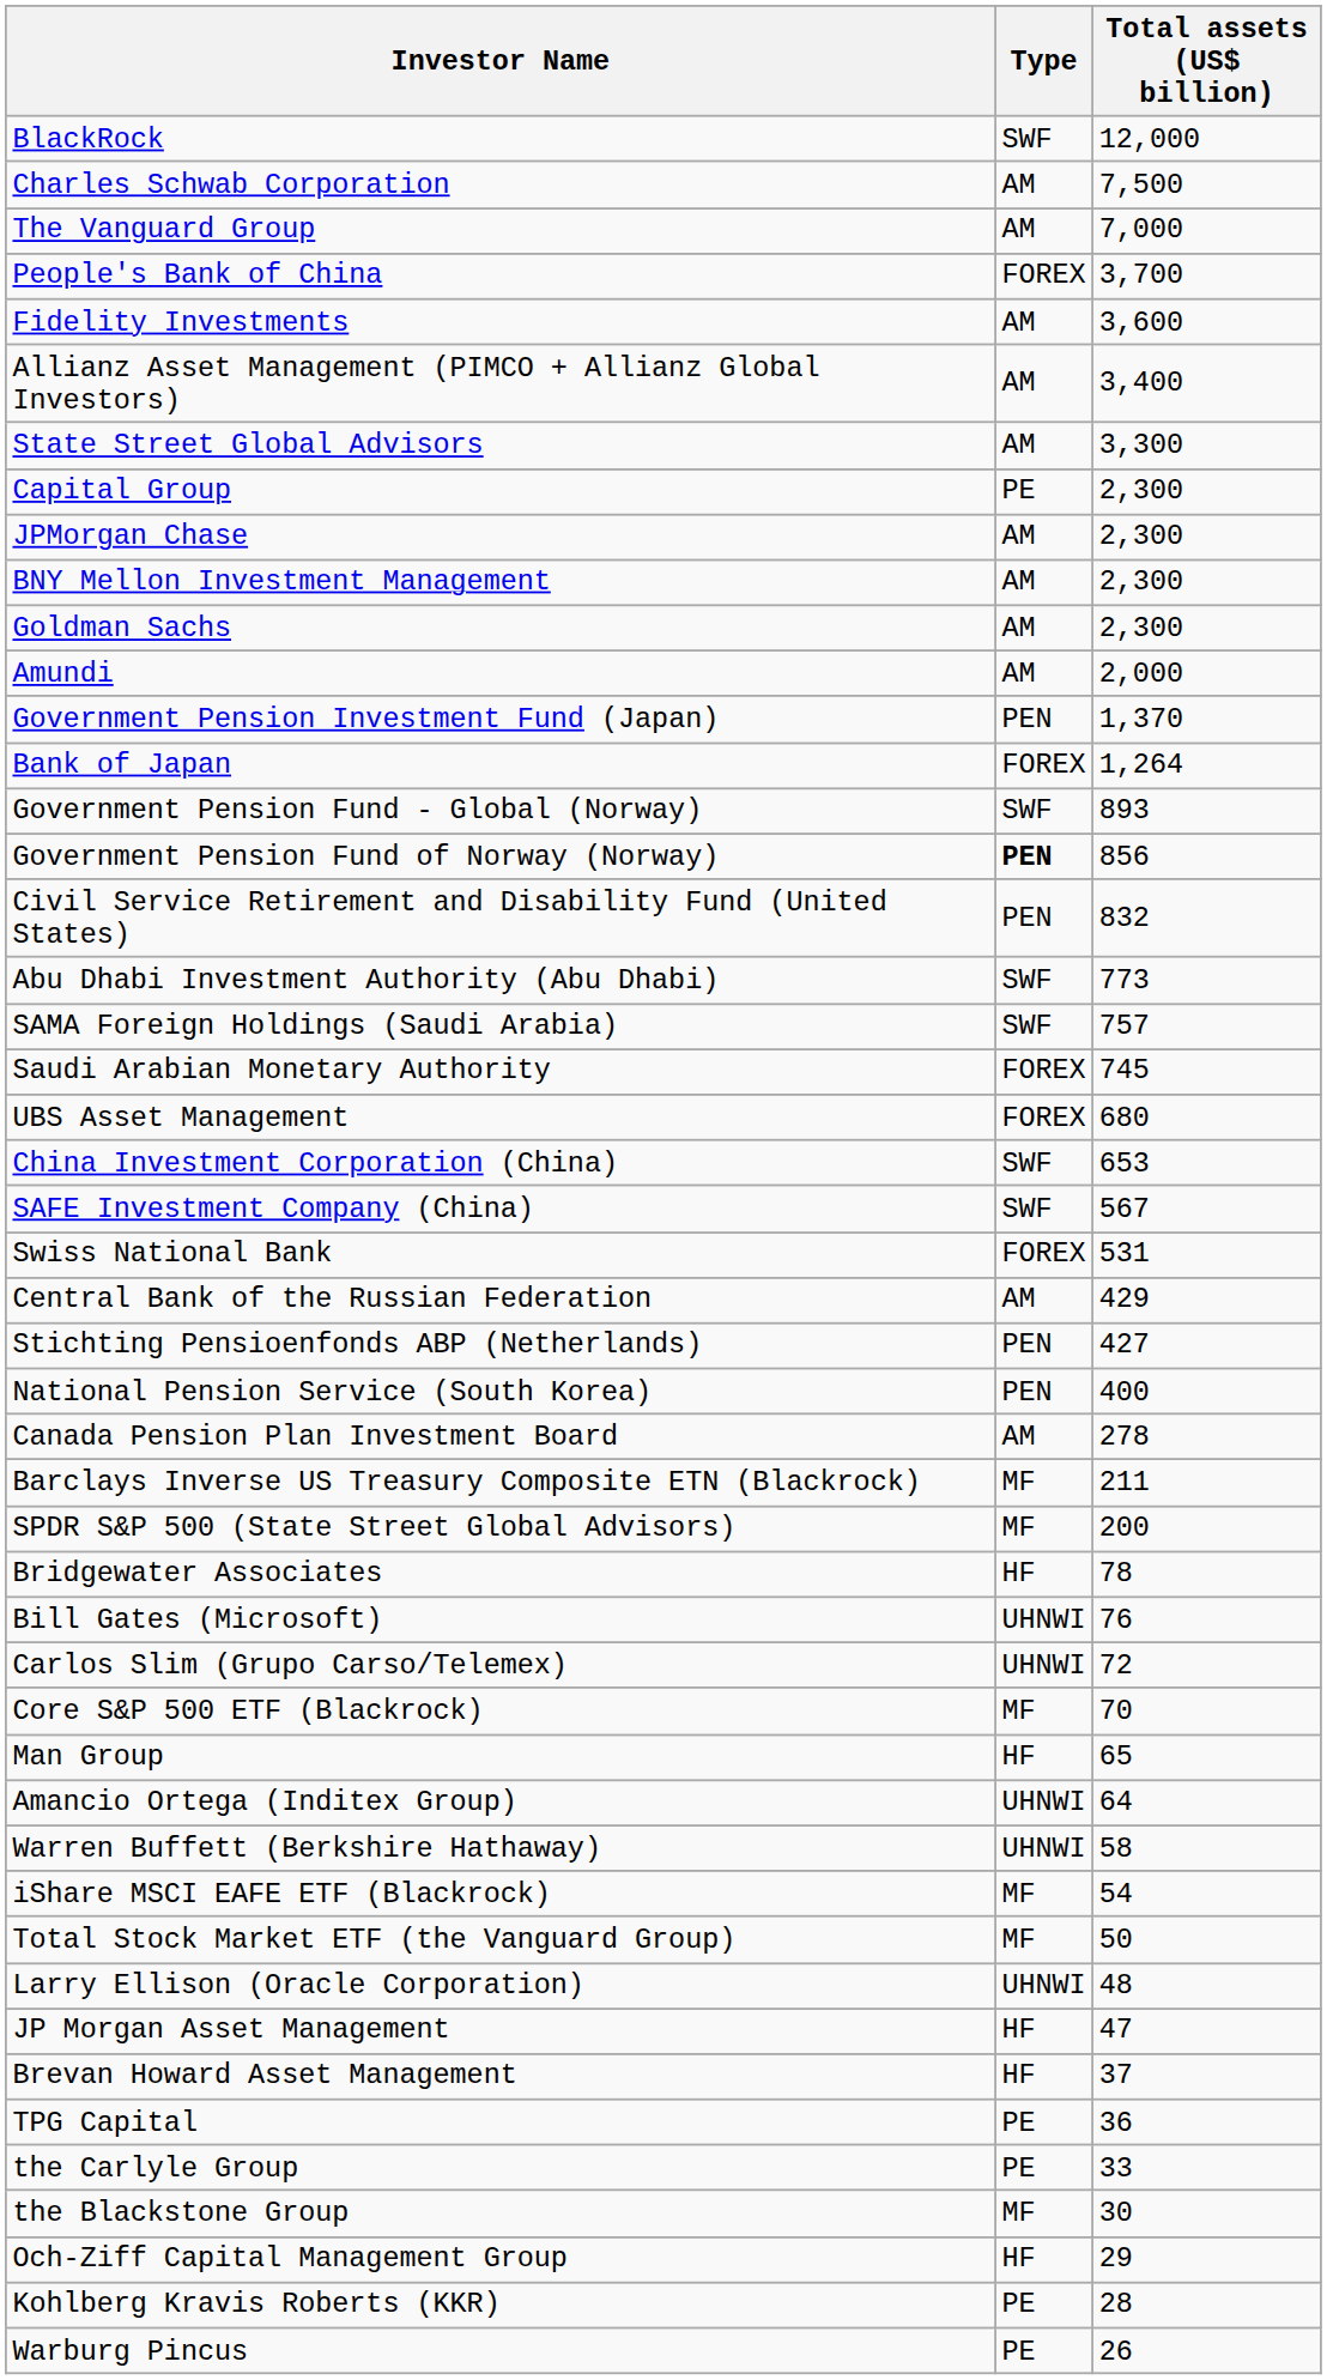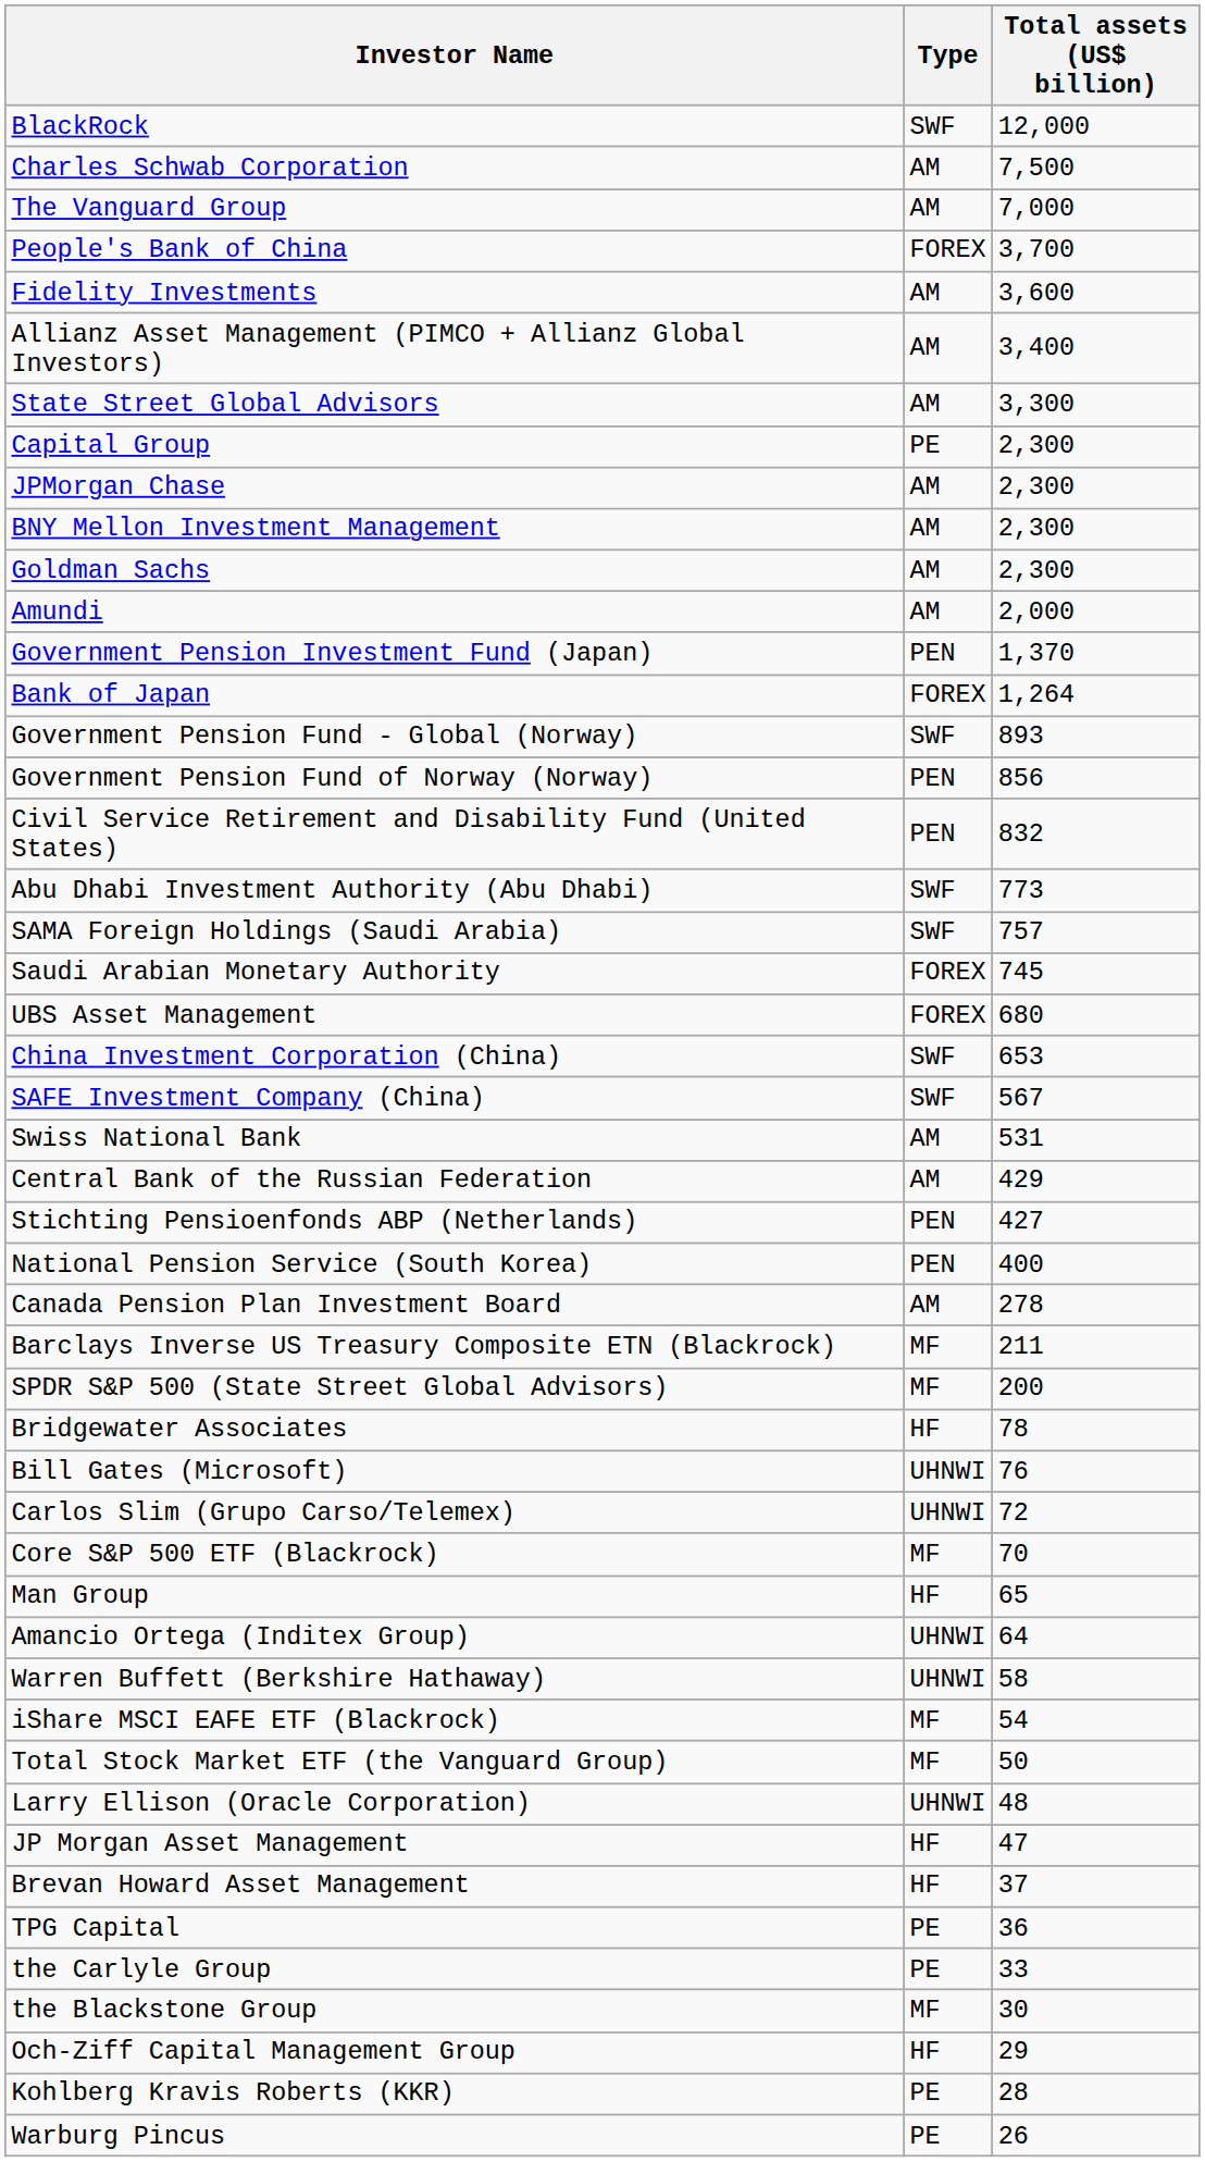Government Pension Fund of Norway (Norway) | Type: bold -> normal
Swiss National Bank | Type: FOREX -> AM
